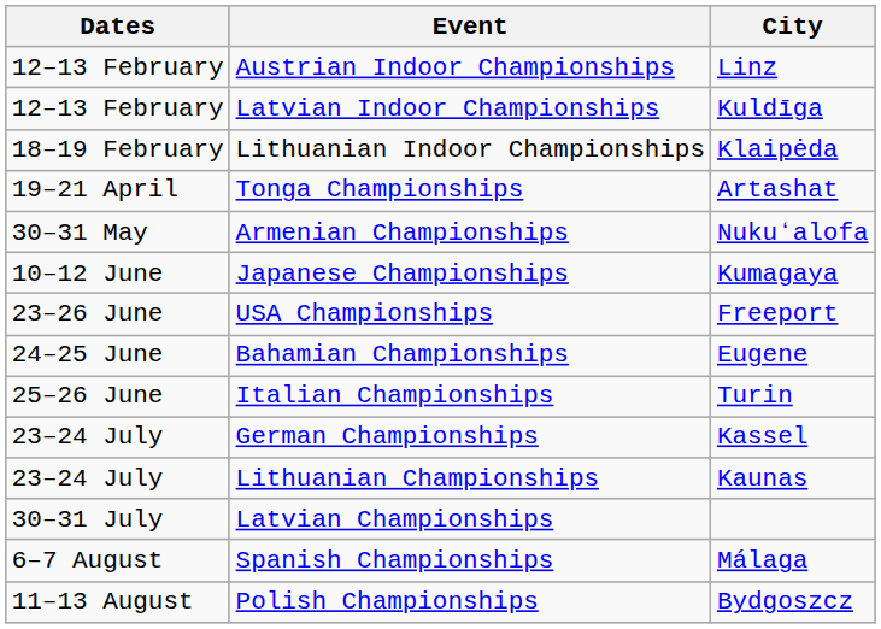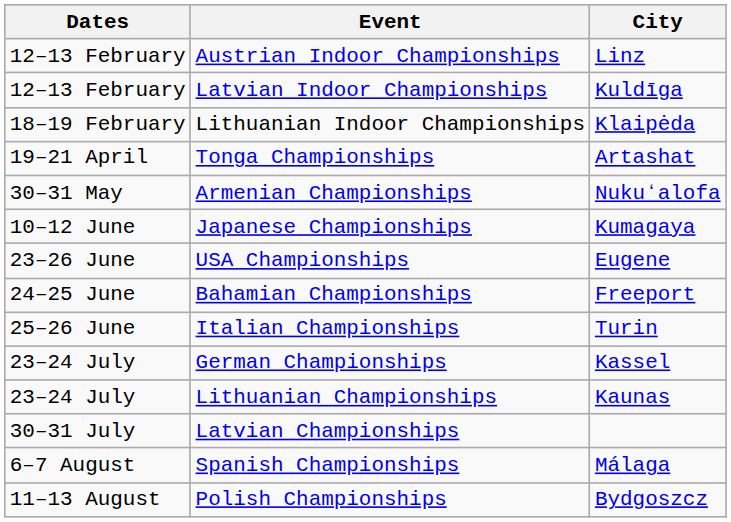USA Championships | City: Freeport -> Eugene
Bahamian Championships | City: Eugene -> Freeport
